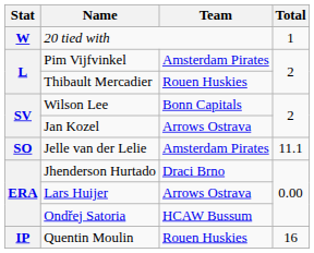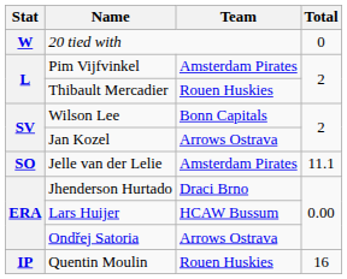20 tied with | Total: 1 -> 0
Lars Huijer | Team: Arrows Ostrava -> HCAW Bussum
Ondřej Satoria | Team: HCAW Bussum -> Arrows Ostrava
